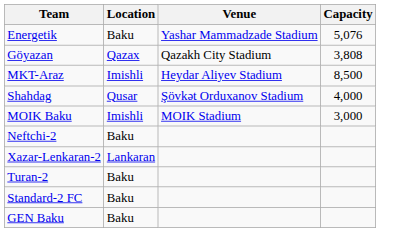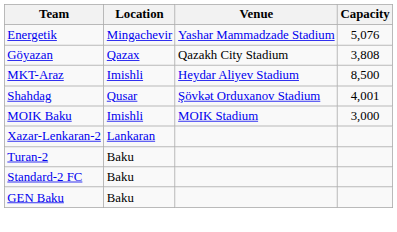Energetik | Location: Baku -> Mingachevir
Shahdag | Capacity: 4,000 -> 4,001
- row: Neftchi-2 | Baku
